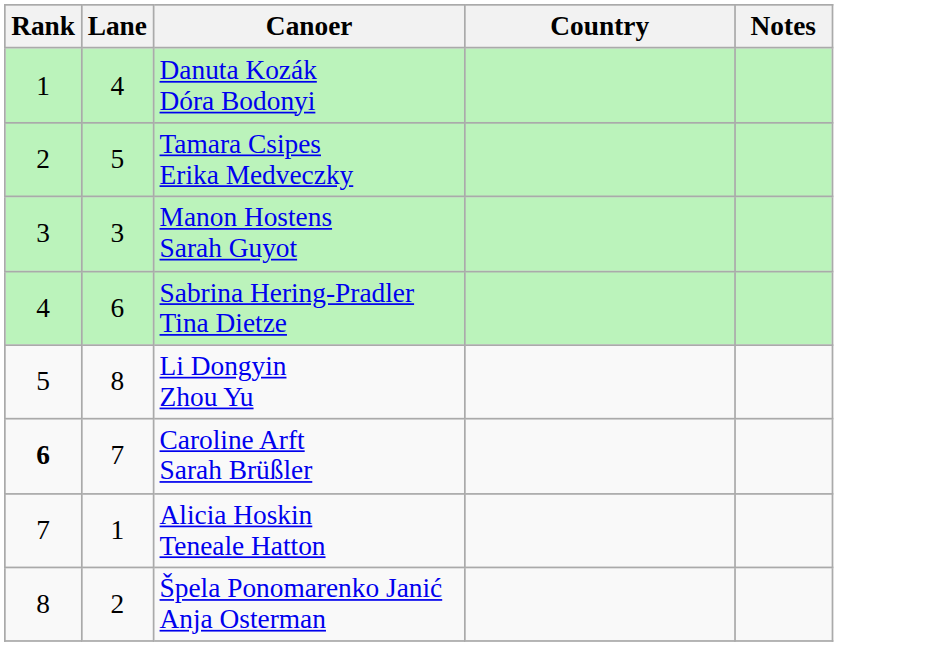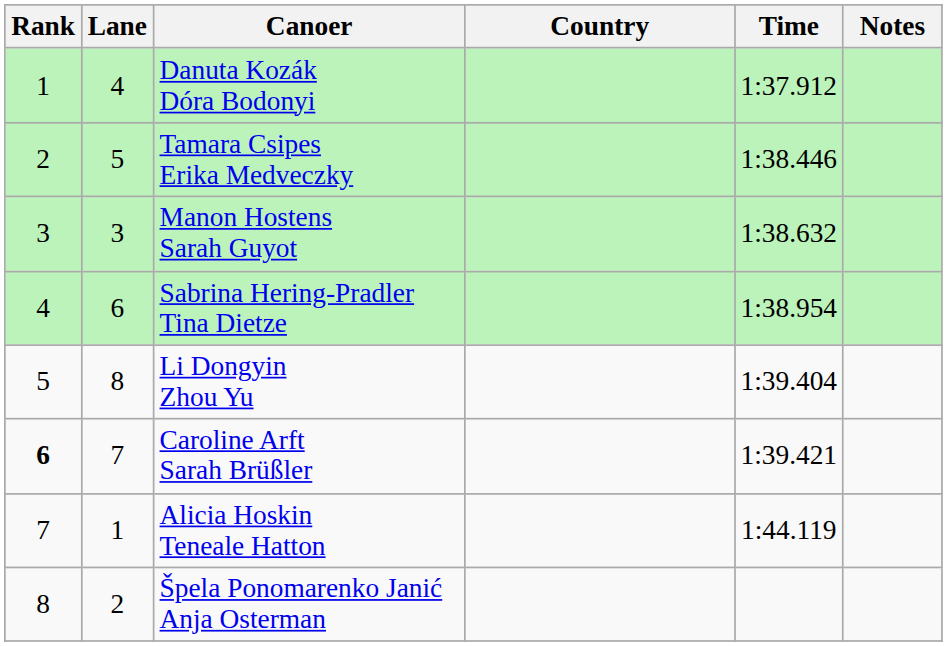+ column: Time | 1:37.912 | 1:38.446 | 1:38.632 | 1:38.954 | 1:39.404 | 1:39.421 | 1:44.119
